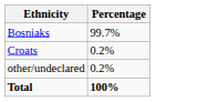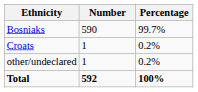+ column: Number | 590 | 1 | 1 | 592
